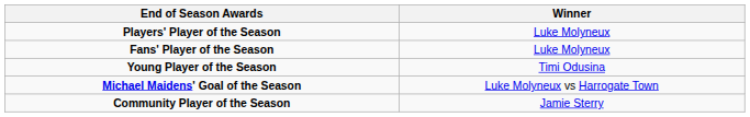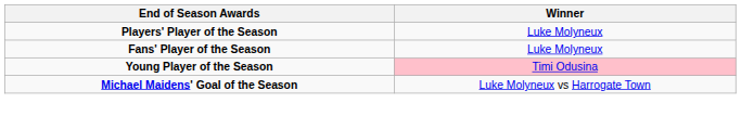Young Player of the Season | Winner: no background -> pink background
- row: Community Player of the Season | Jamie Sterry
